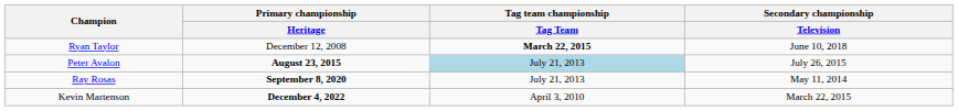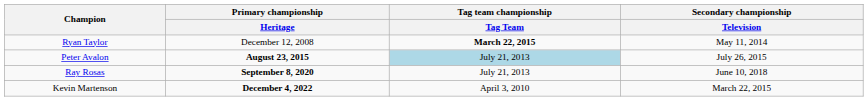Ryan Taylor | Secondary championship / Television: June 10, 2018 -> May 11, 2014
Ray Rosas | Secondary championship / Television: May 11, 2014 -> June 10, 2018
